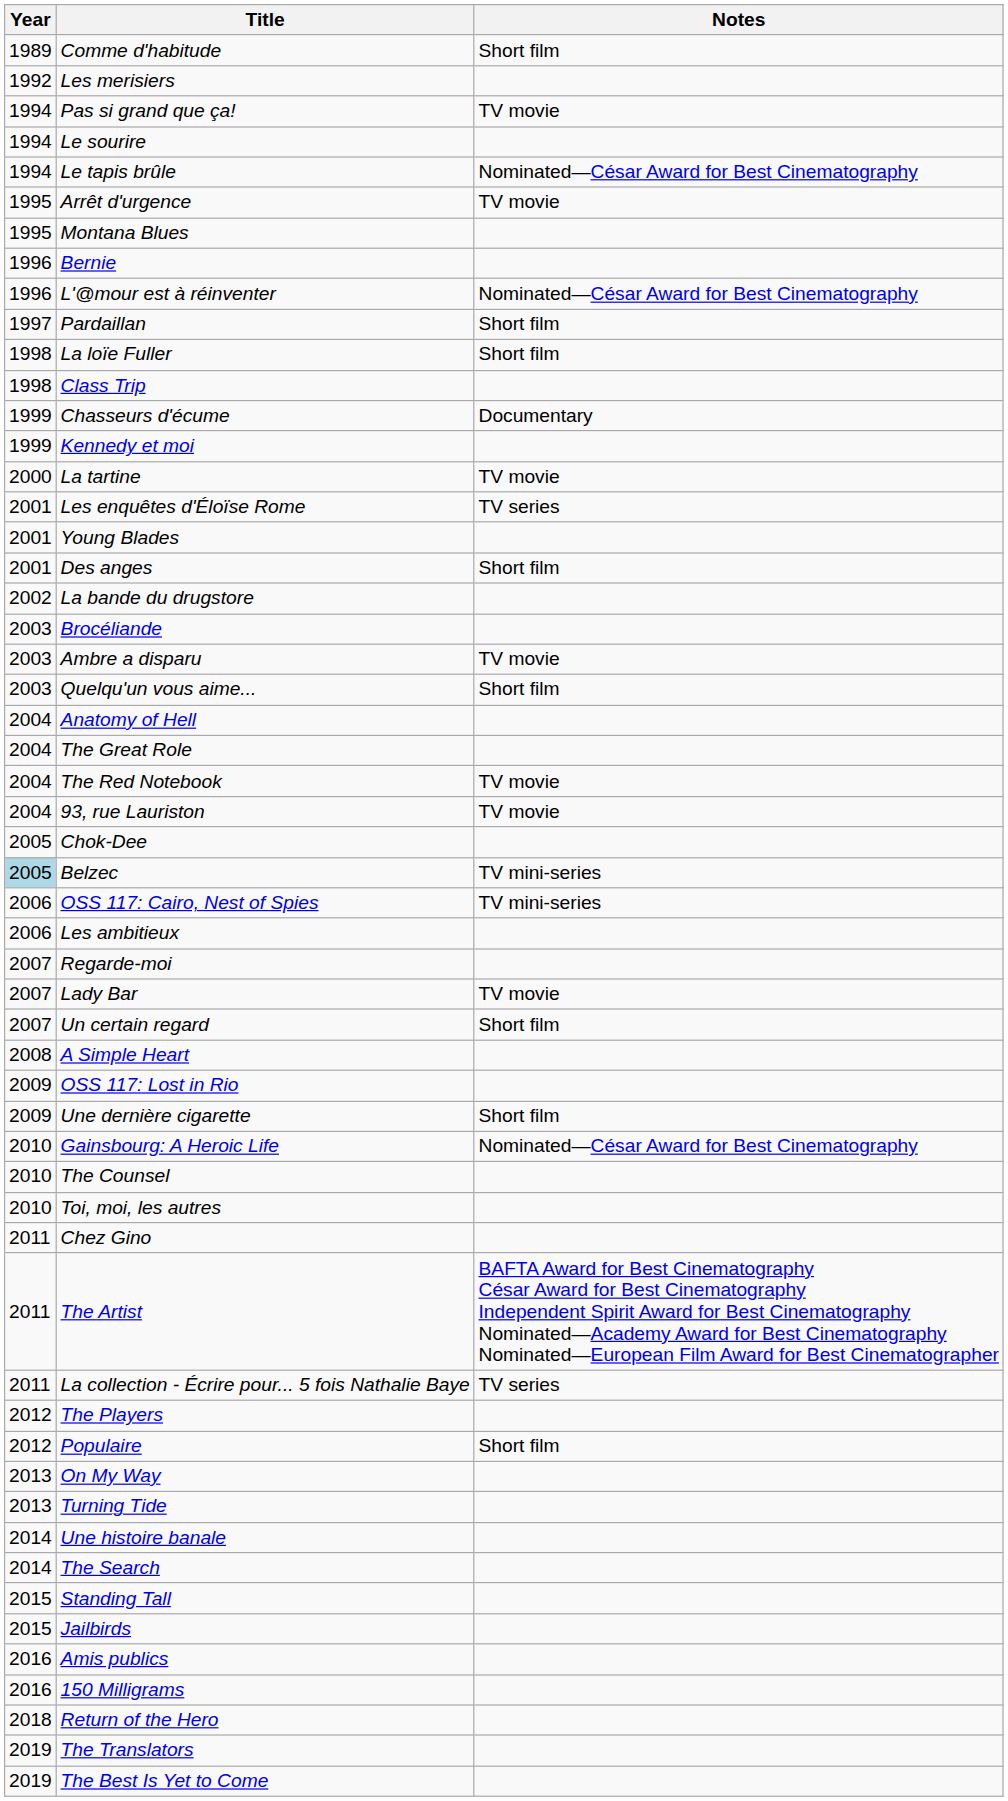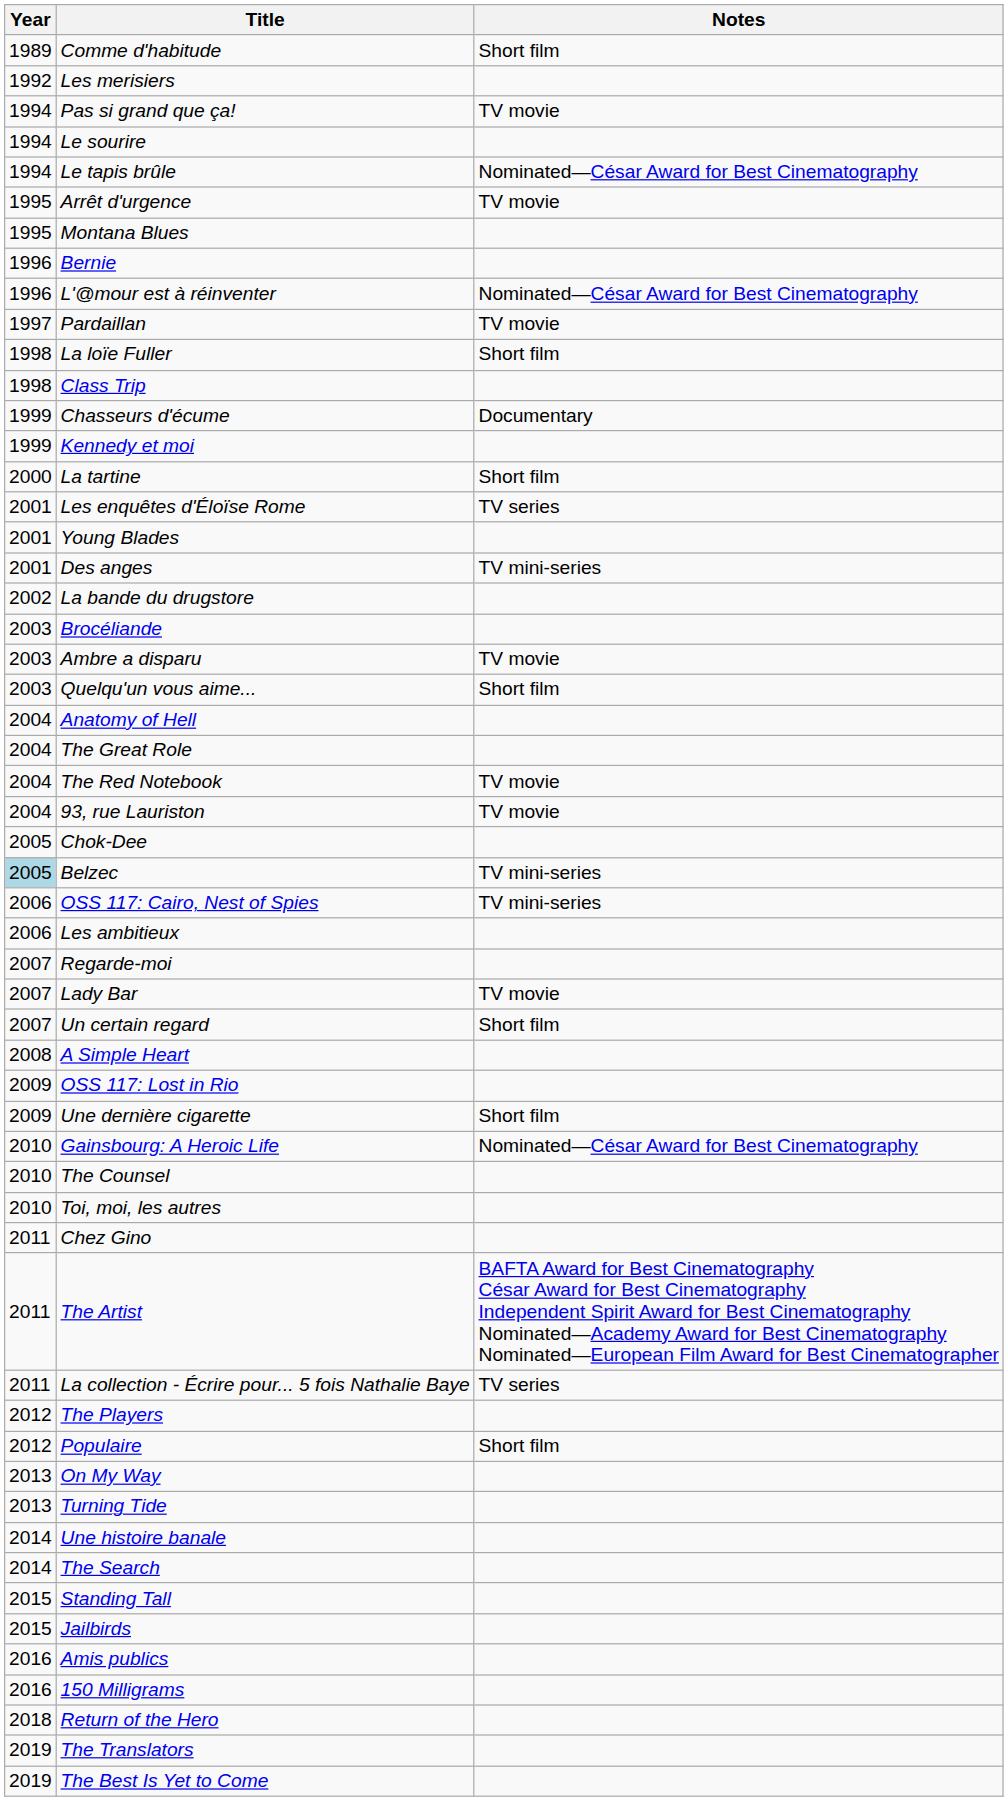Pardaillan | Notes: Short film -> TV movie
La tartine | Notes: TV movie -> Short film
Des anges | Notes: Short film -> TV mini-series
